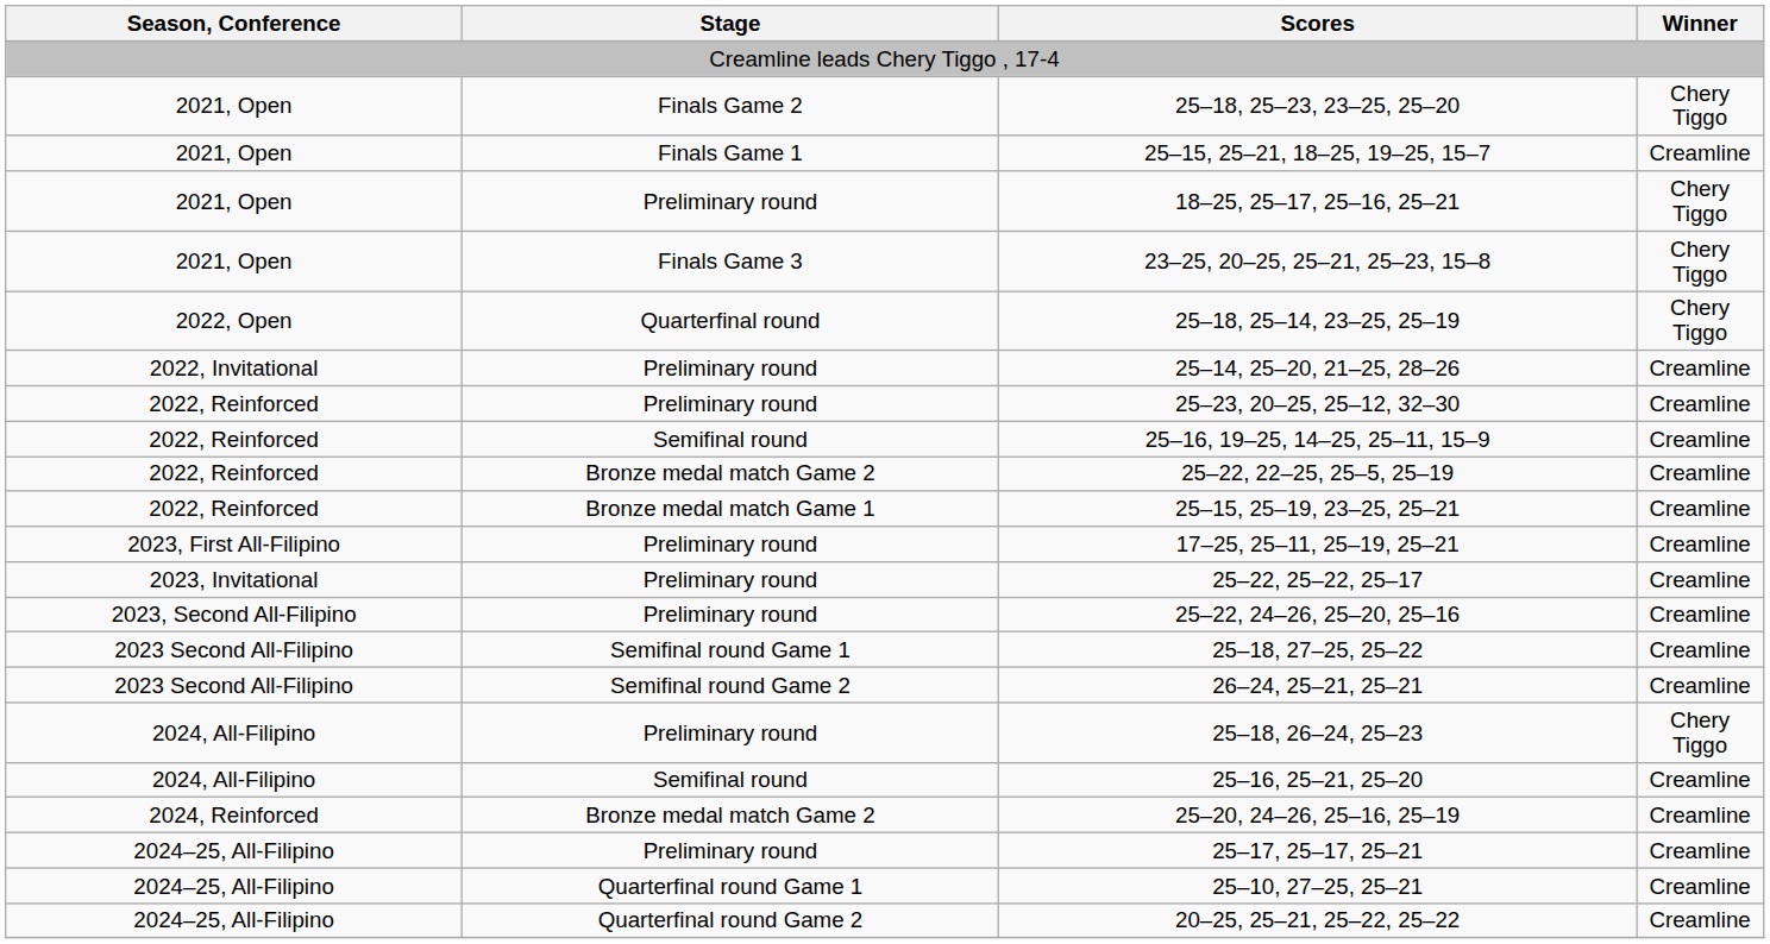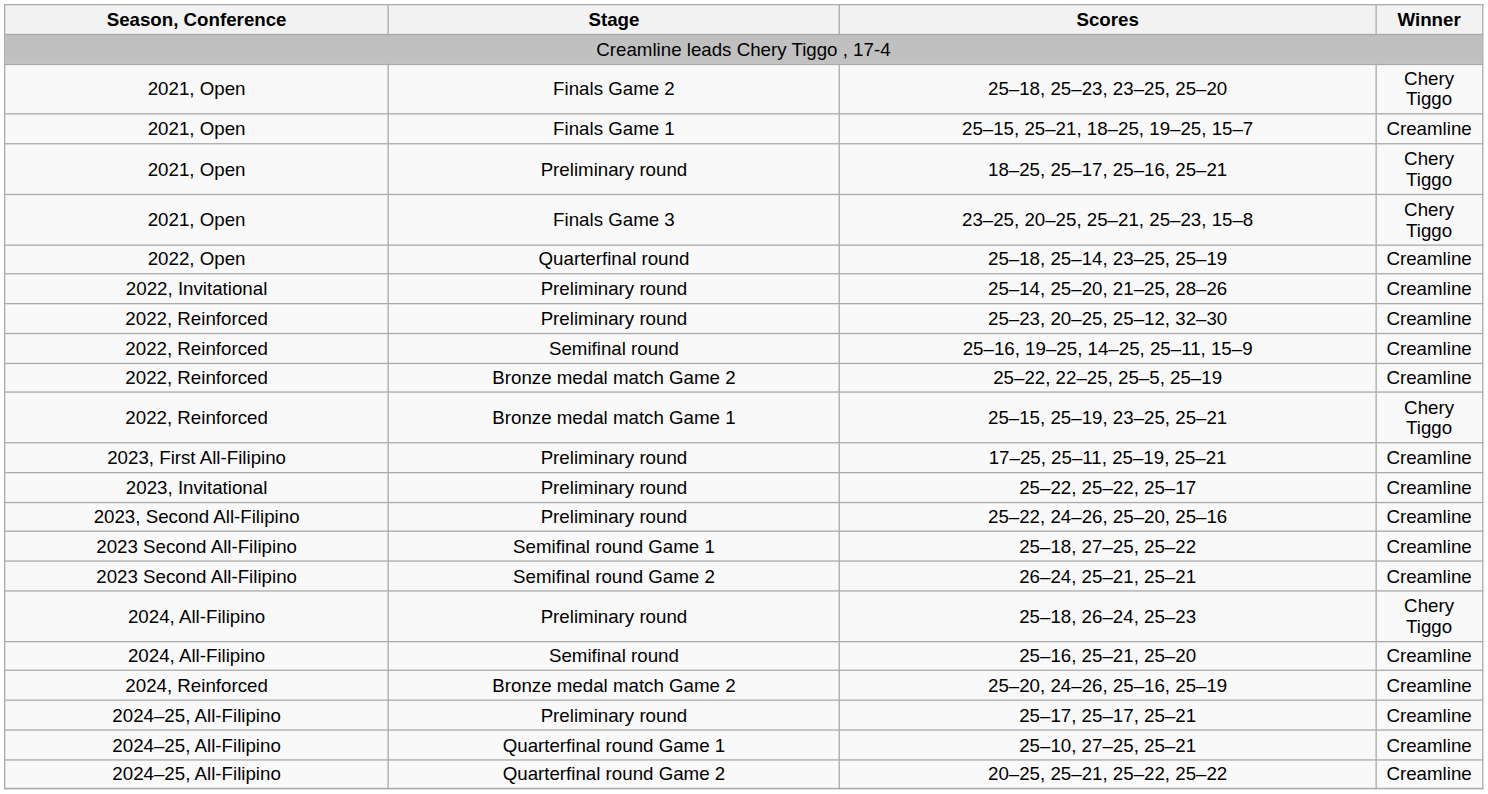25–18, 25–14, 23–25, 25–19 | Winner: Chery Tiggo -> Creamline
25–15, 25–19, 23–25, 25–21 | Winner: Creamline -> Chery Tiggo
